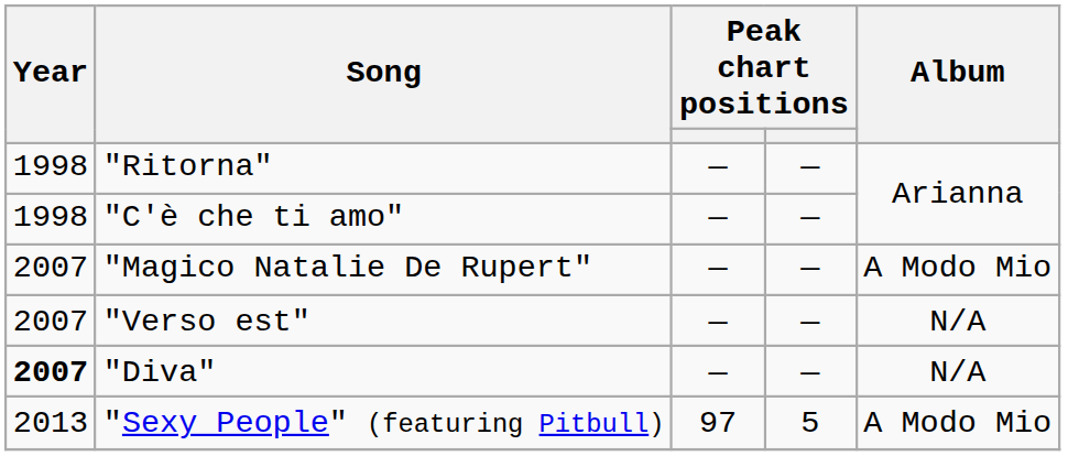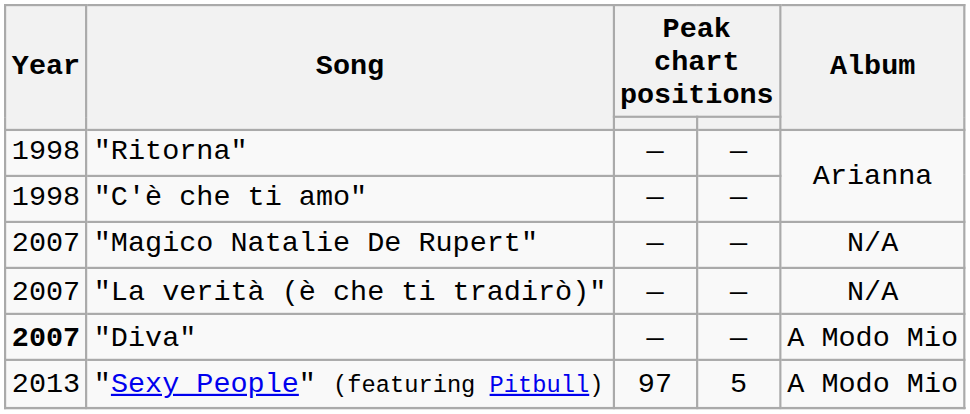"Magico Natalie De Rupert" | Album: A Modo Mio -> N/A
+ row: 2007 | "La verità (è che ti tradirò)" | — | — | N/A
- row: 2007 | "Verso est" | — | — | N/A
"Diva" | Album: N/A -> A Modo Mio
